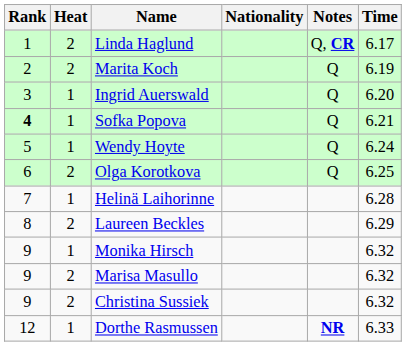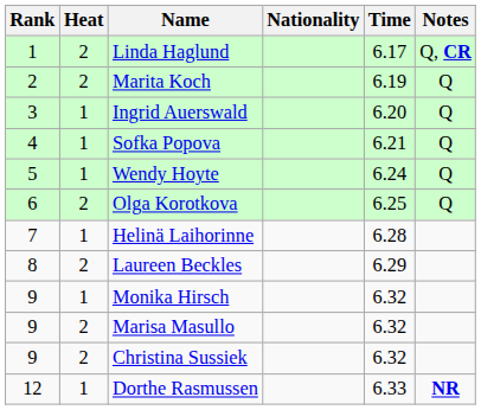columns swapped: Time <-> Notes
Sofka Popova | Rank: bold -> normal
